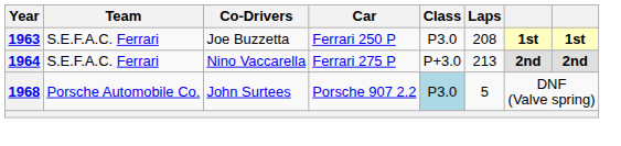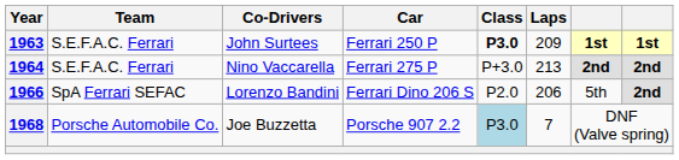1963 | Co-Drivers: Joe Buzzetta -> John Surtees
1963 | Class: normal -> bold
1963 | Laps: 208 -> 209
+ row: 1966 | SpA Ferrari SEFAC | Lorenzo Bandini | Ferrari Dino 206 S | P2.0 | 206 | 5th | 2nd
1968 | Co-Drivers: John Surtees -> Joe Buzzetta
1968 | Laps: 5 -> 7
